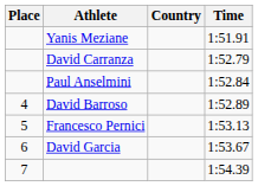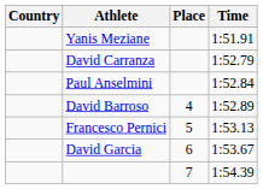columns swapped: Place <-> Country
